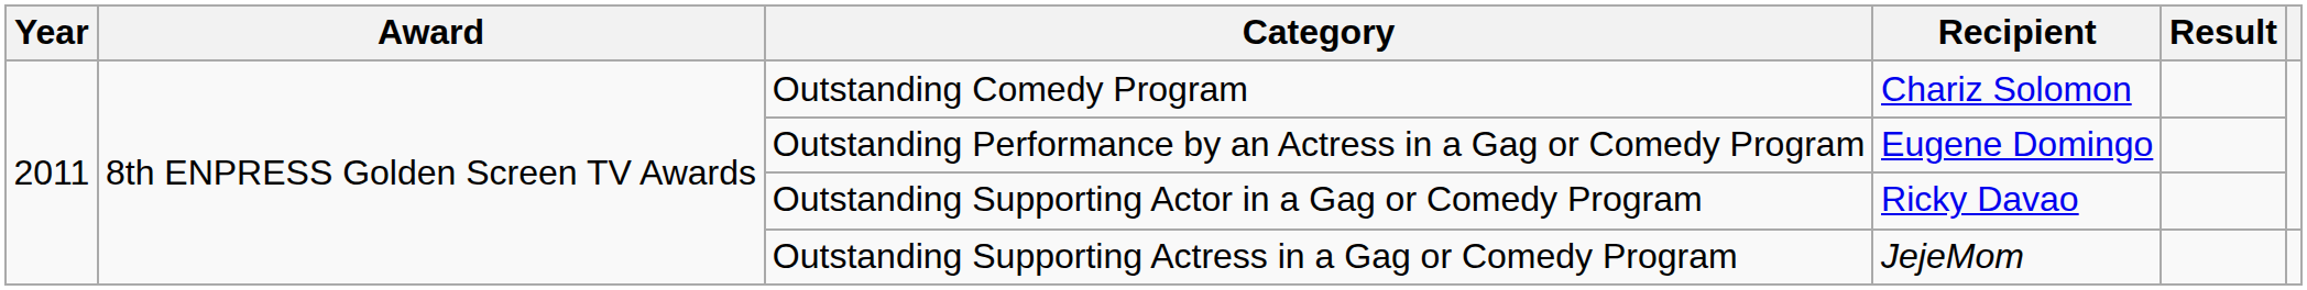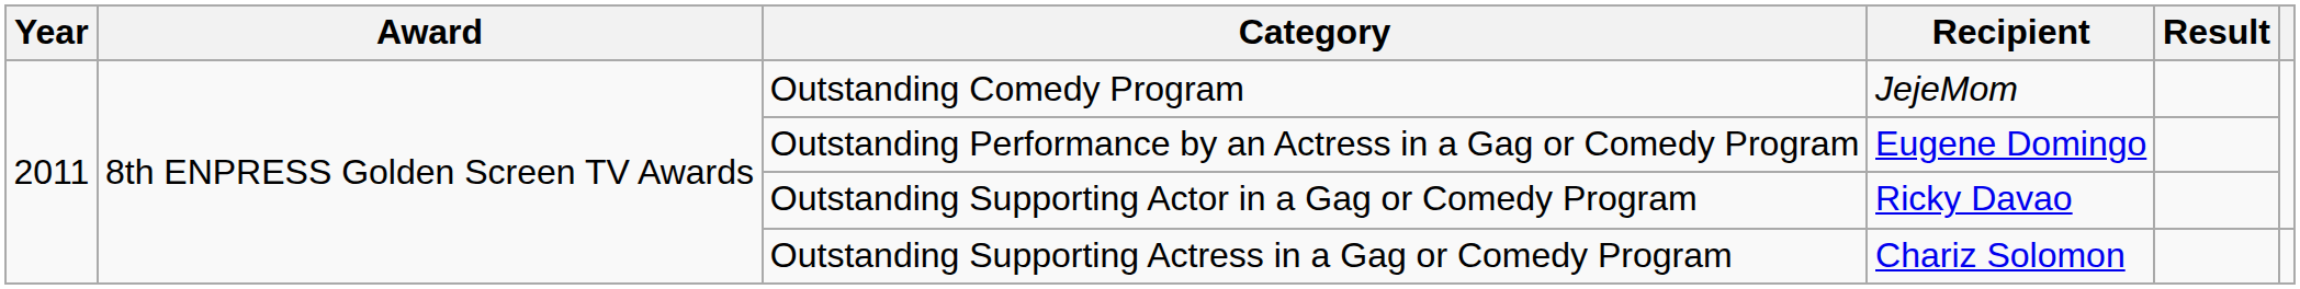Outstanding Comedy Program | Recipient: Chariz Solomon -> JejeMom
Outstanding Supporting Actress in a Gag or Comedy Program | Recipient: JejeMom -> Chariz Solomon
